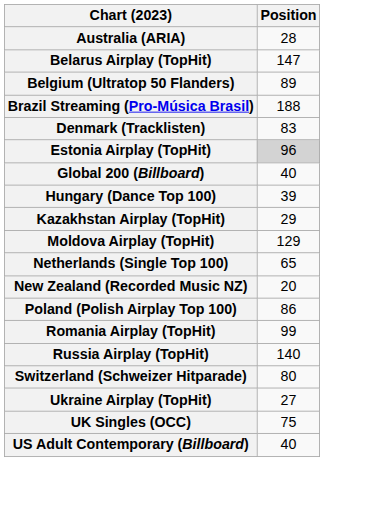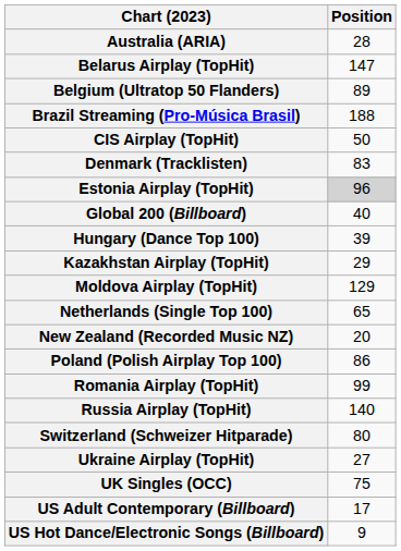+ row: CIS Airplay (TopHit) | 50
US Adult Contemporary (Billboard) | Position: 40 -> 17
+ row: US Hot Dance/Electronic Songs (Billboard) | 9
